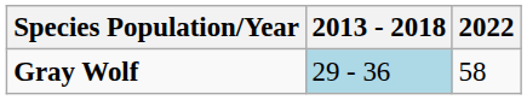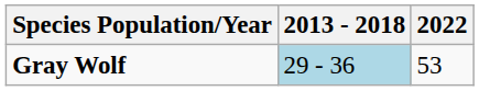Gray Wolf | 2022: 58 -> 53
